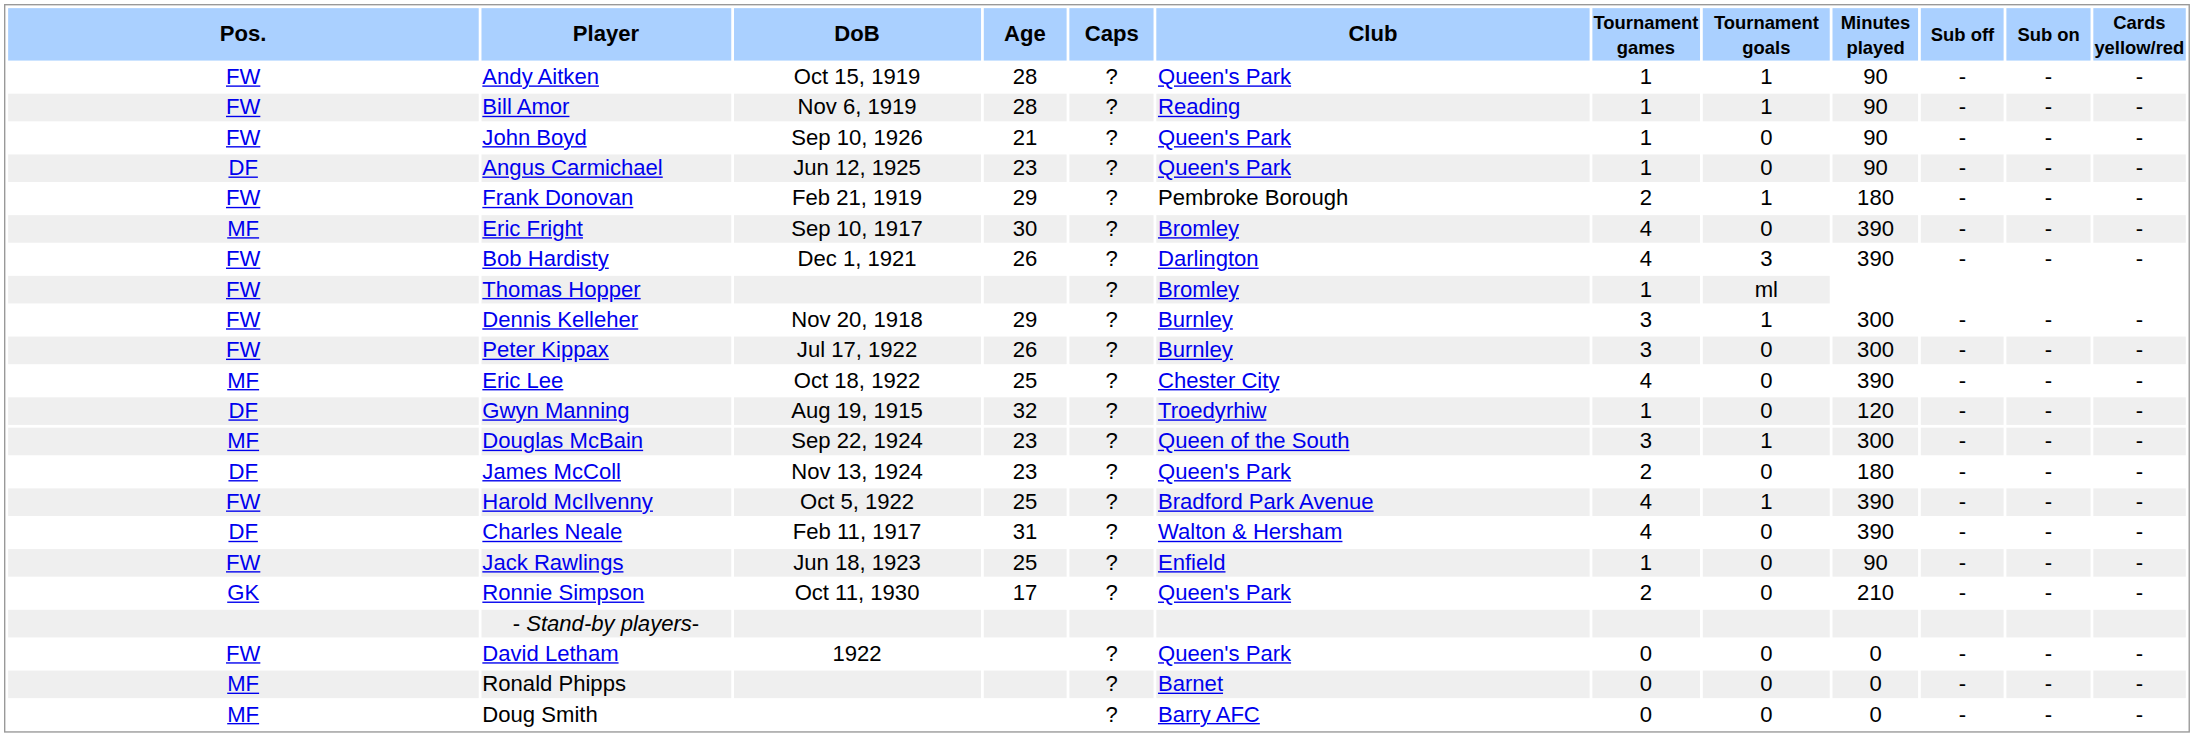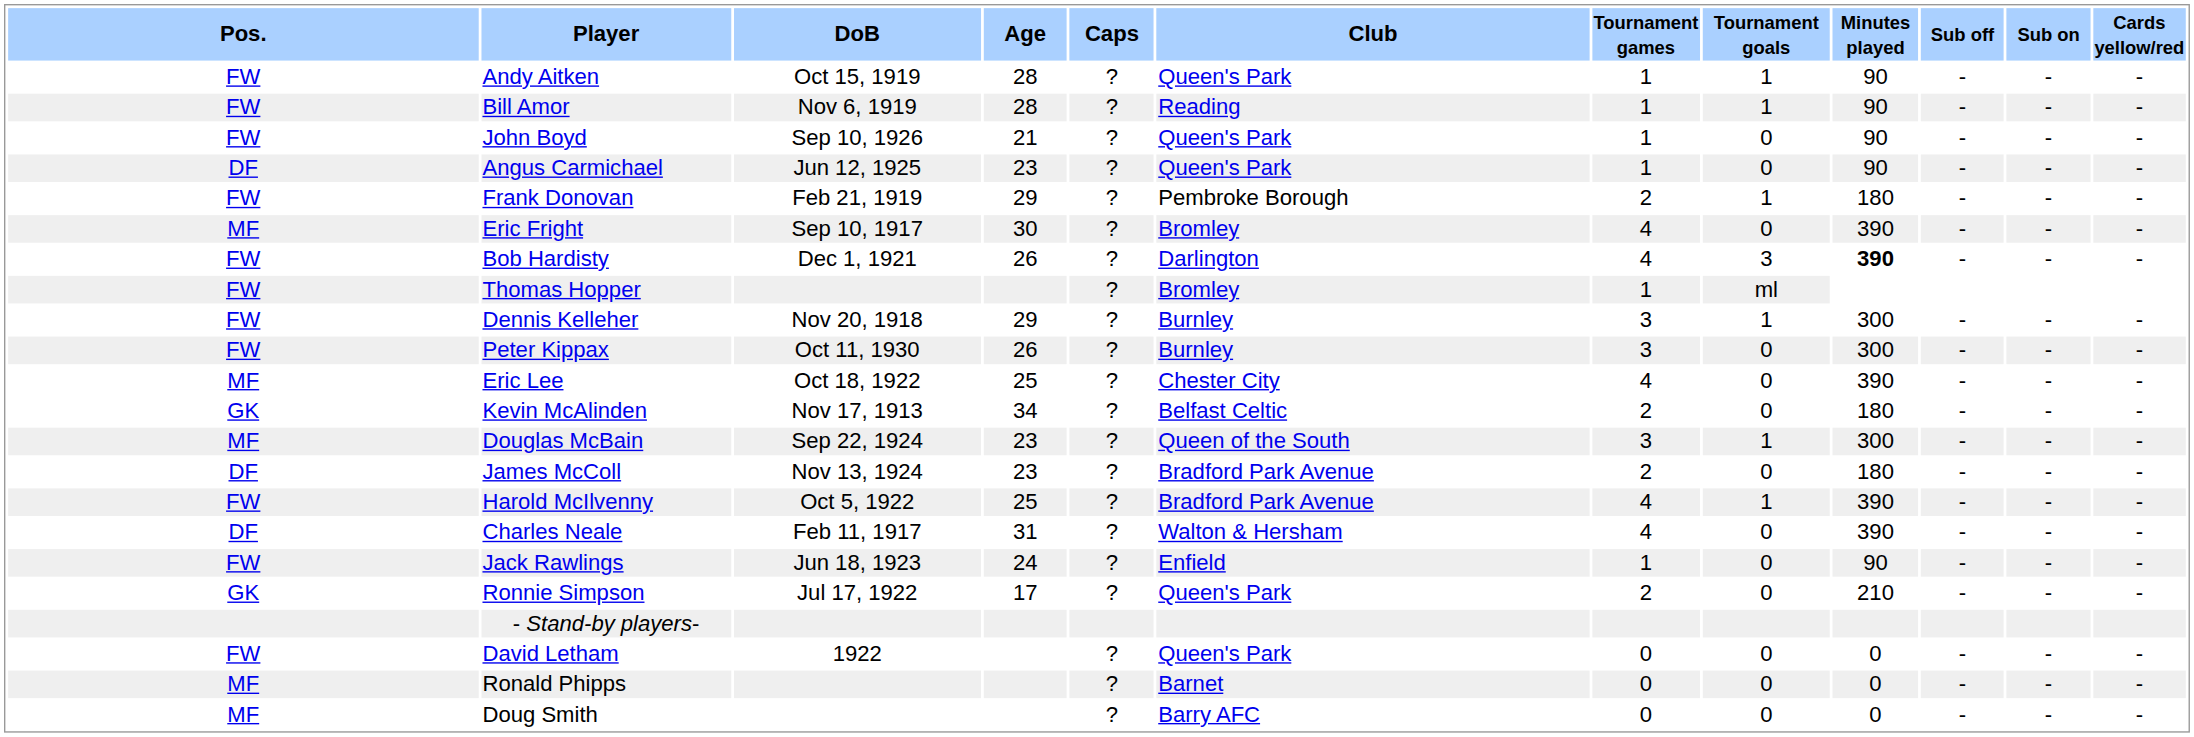Bob Hardisty | Minutes played: normal -> bold
Peter Kippax | DoB: Jul 17, 1922 -> Oct 11, 1930
- row: DF | Gwyn Manning | Aug 19, 1915 | 32 | ? | Troedyrhiw | 1 | 0 | 120 | - | - | -
+ row: GK | Kevin McAlinden | Nov 17, 1913 | 34 | ? | Belfast Celtic | 2 | 0 | 180 | - | - | -
James McColl | Club: Queen's Park -> Bradford Park Avenue
Jack Rawlings | Age: 25 -> 24
Ronnie Simpson | DoB: Oct 11, 1930 -> Jul 17, 1922
